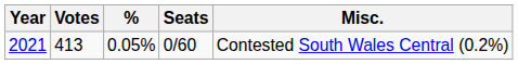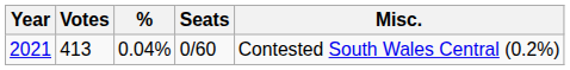2021 | %: 0.05% -> 0.04%
